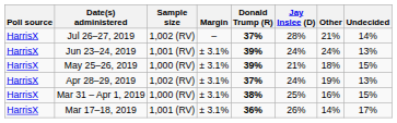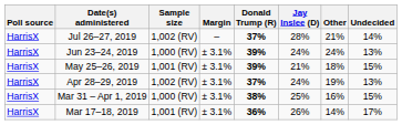Jun 23–24, 2019 | Sample size: 1,001 (RV) -> 1,000 (RV)
May 25–26, 2019 | Sample size: 1,000 (RV) -> 1,001 (RV)
